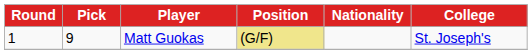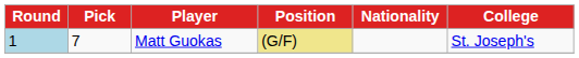Matt Guokas | Round: no background -> lightblue background
Matt Guokas | Pick: 9 -> 7
